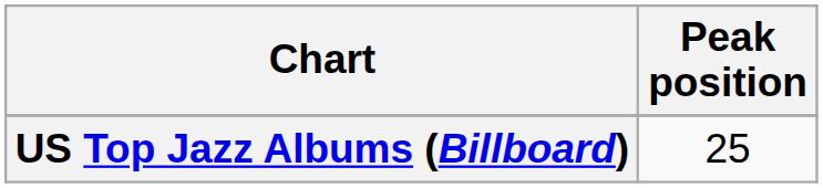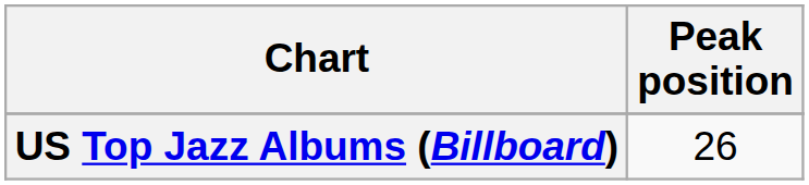US Top Jazz Albums (Billboard) | Peak position: 25 -> 26
